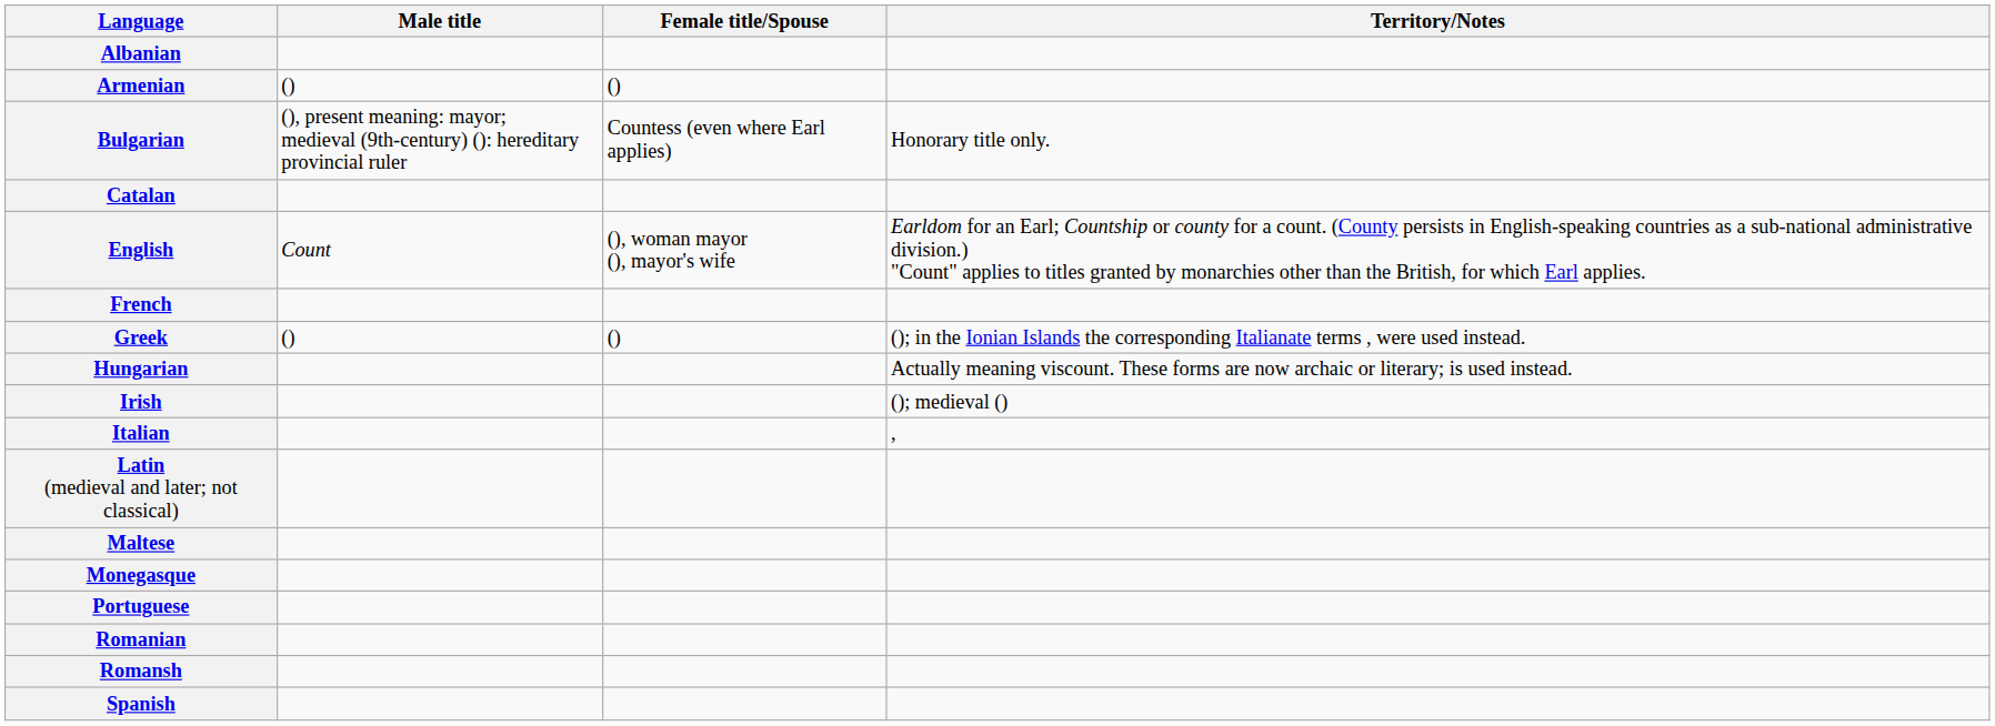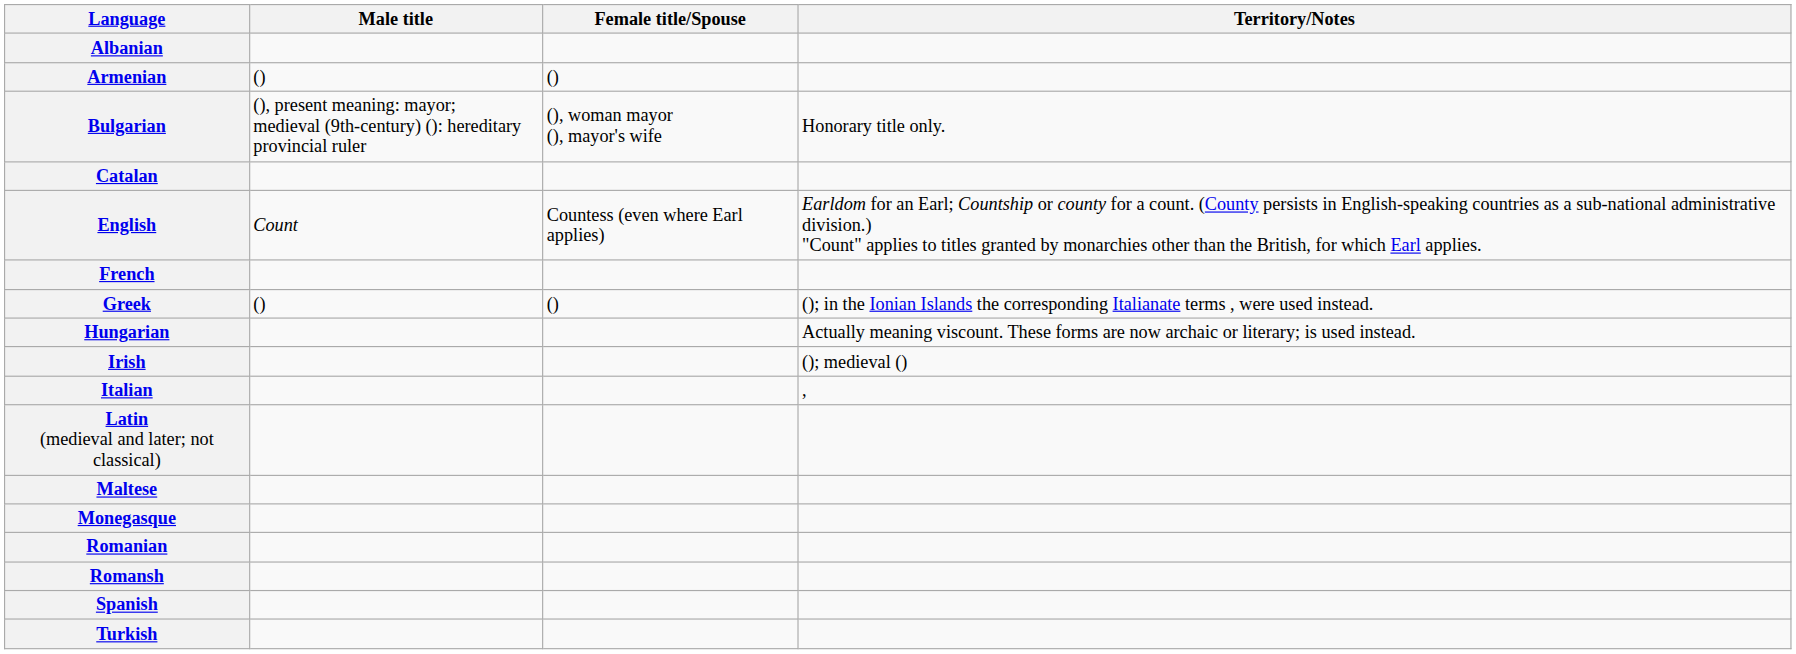Bulgarian | Female title/Spouse: Countess (even where Earl applies) -> (), woman mayor (), mayor's wife
English | Female title/Spouse: (), woman mayor (), mayor's wife -> Countess (even where Earl applies)
- row: Portuguese
+ row: Turkish
